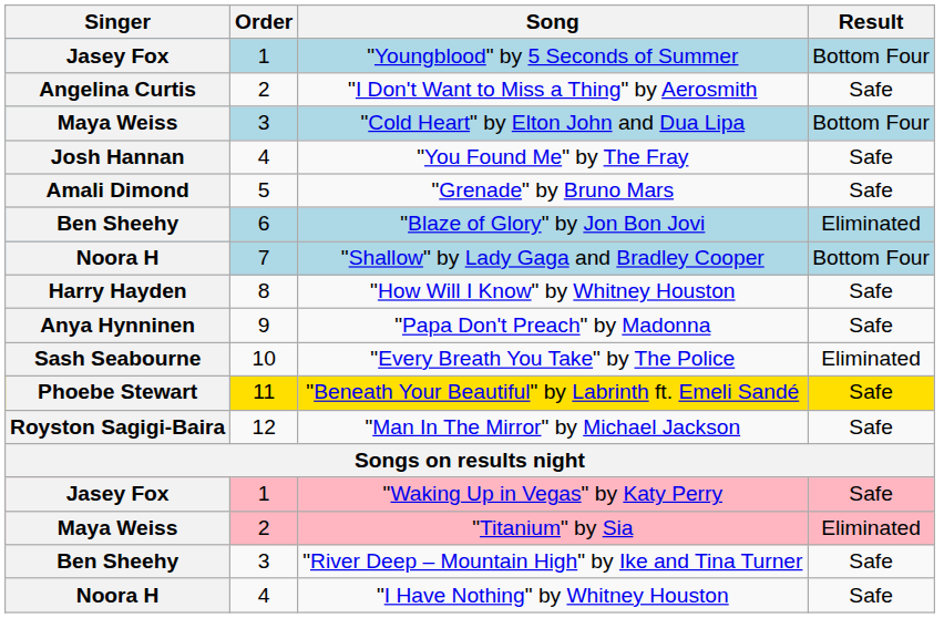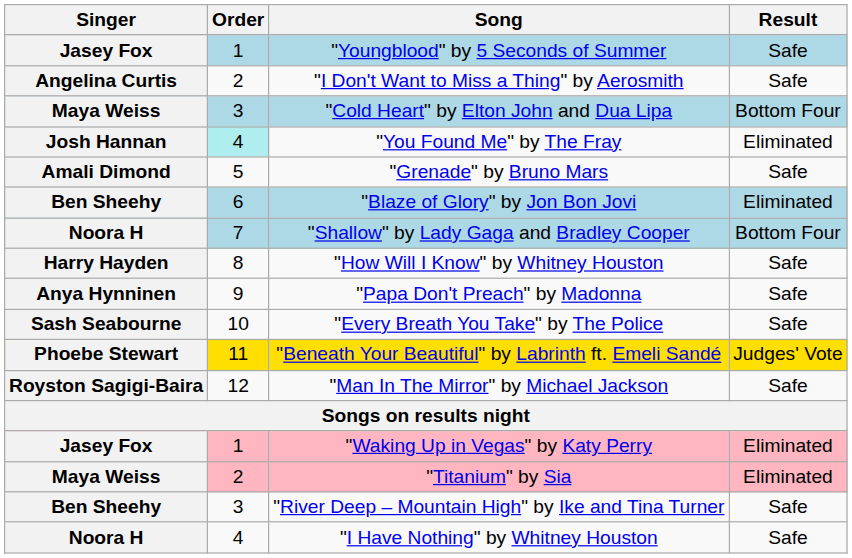"Youngblood" by 5 Seconds of Summer | Result: Bottom Four -> Safe
"You Found Me" by The Fray | Order: no background -> paleturquoise background
"You Found Me" by The Fray | Result: Safe -> Eliminated
"Every Breath You Take" by The Police | Result: Eliminated -> Safe
"Beneath Your Beautiful" by Labrinth ft. Emeli Sandé | Result: Safe -> Judges' Vote
"Waking Up in Vegas" by Katy Perry | Result: Safe -> Eliminated
